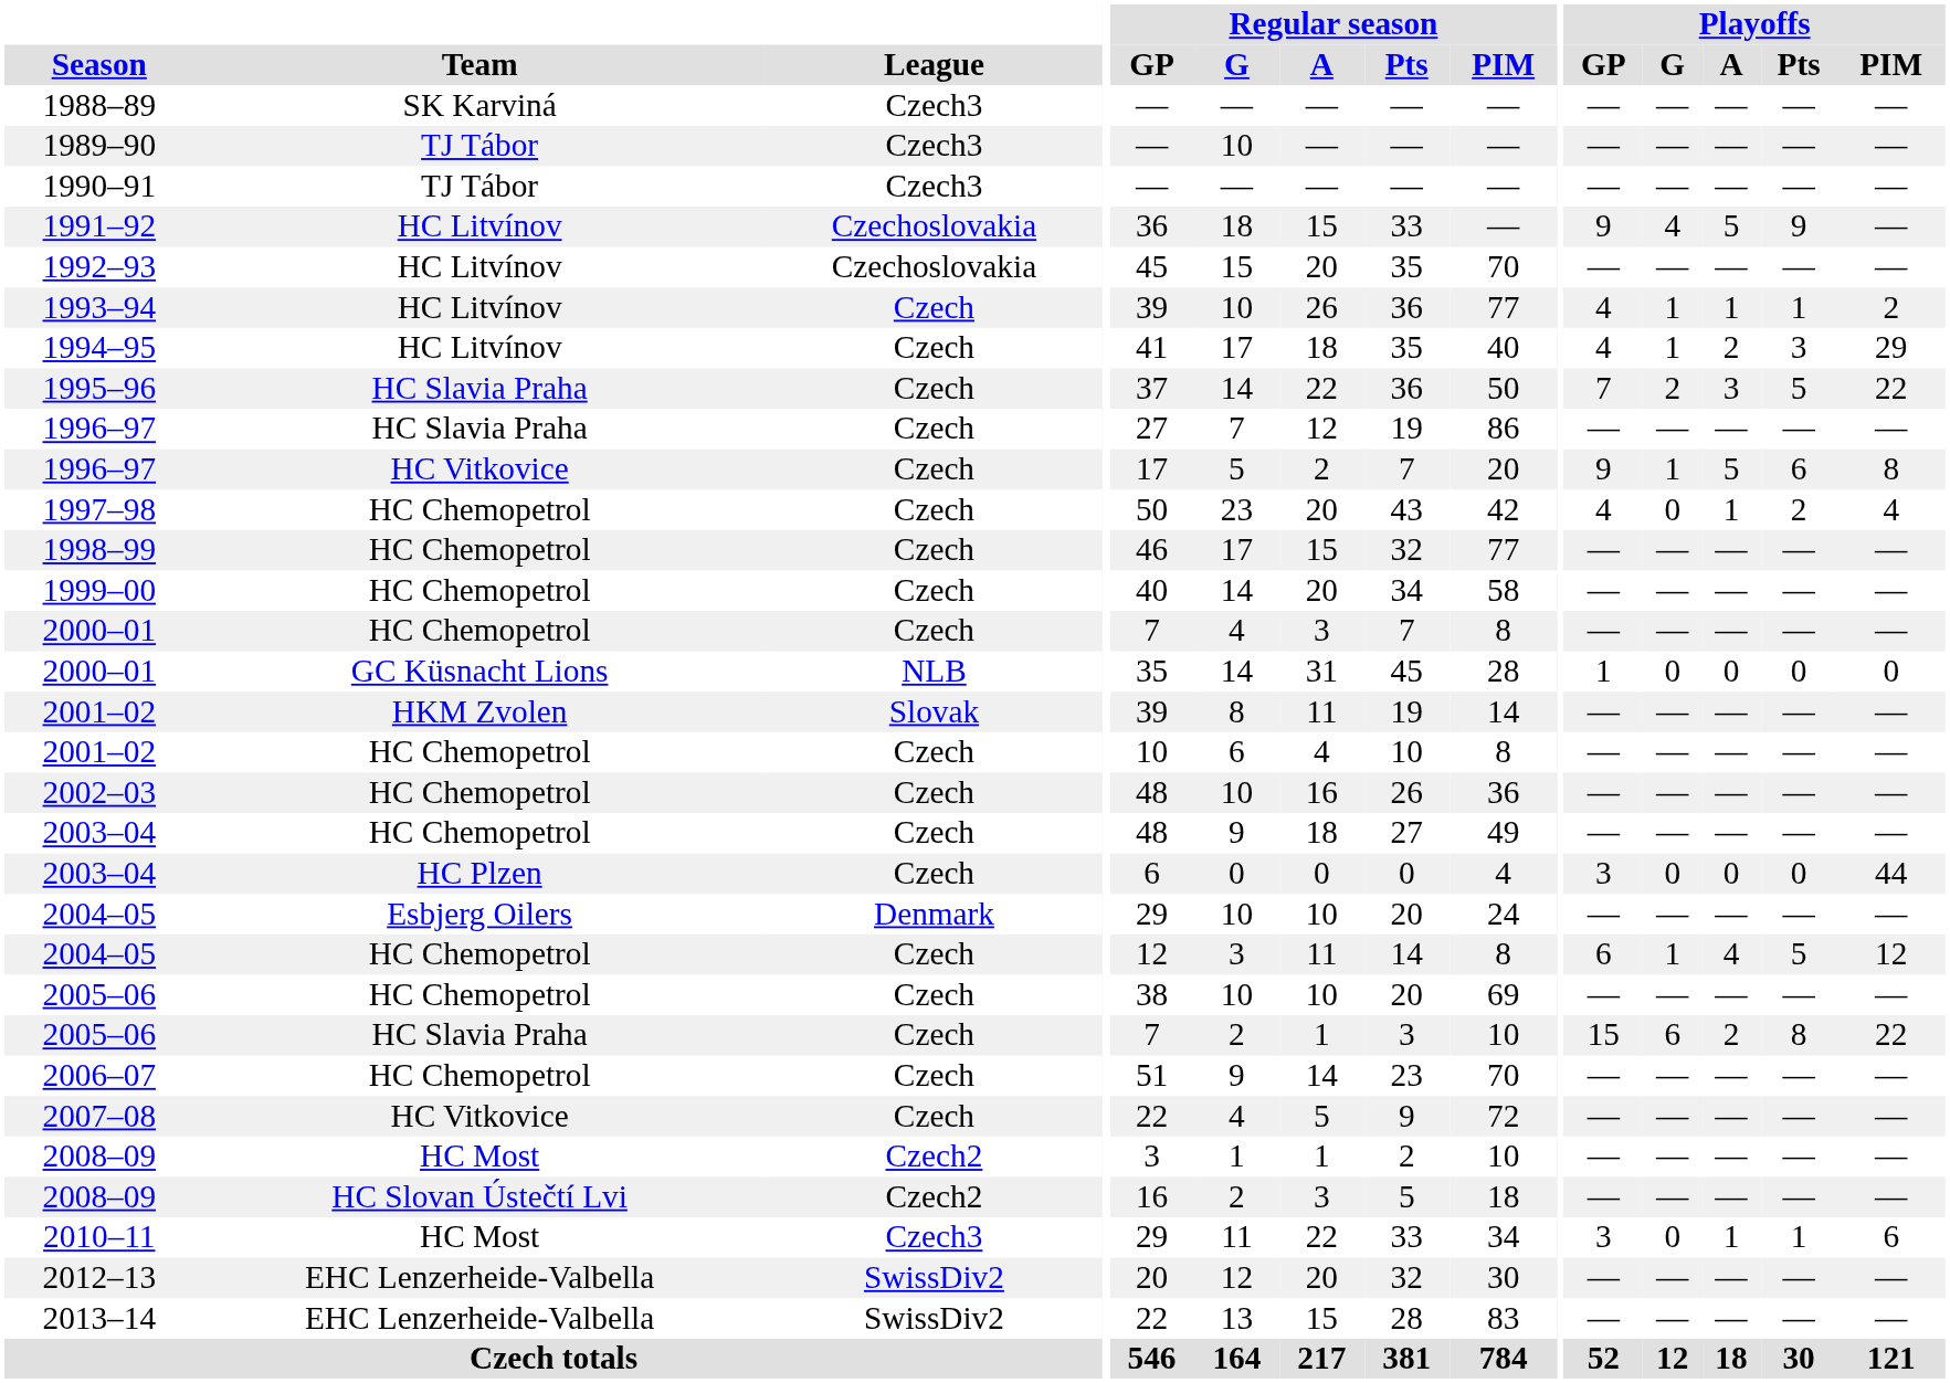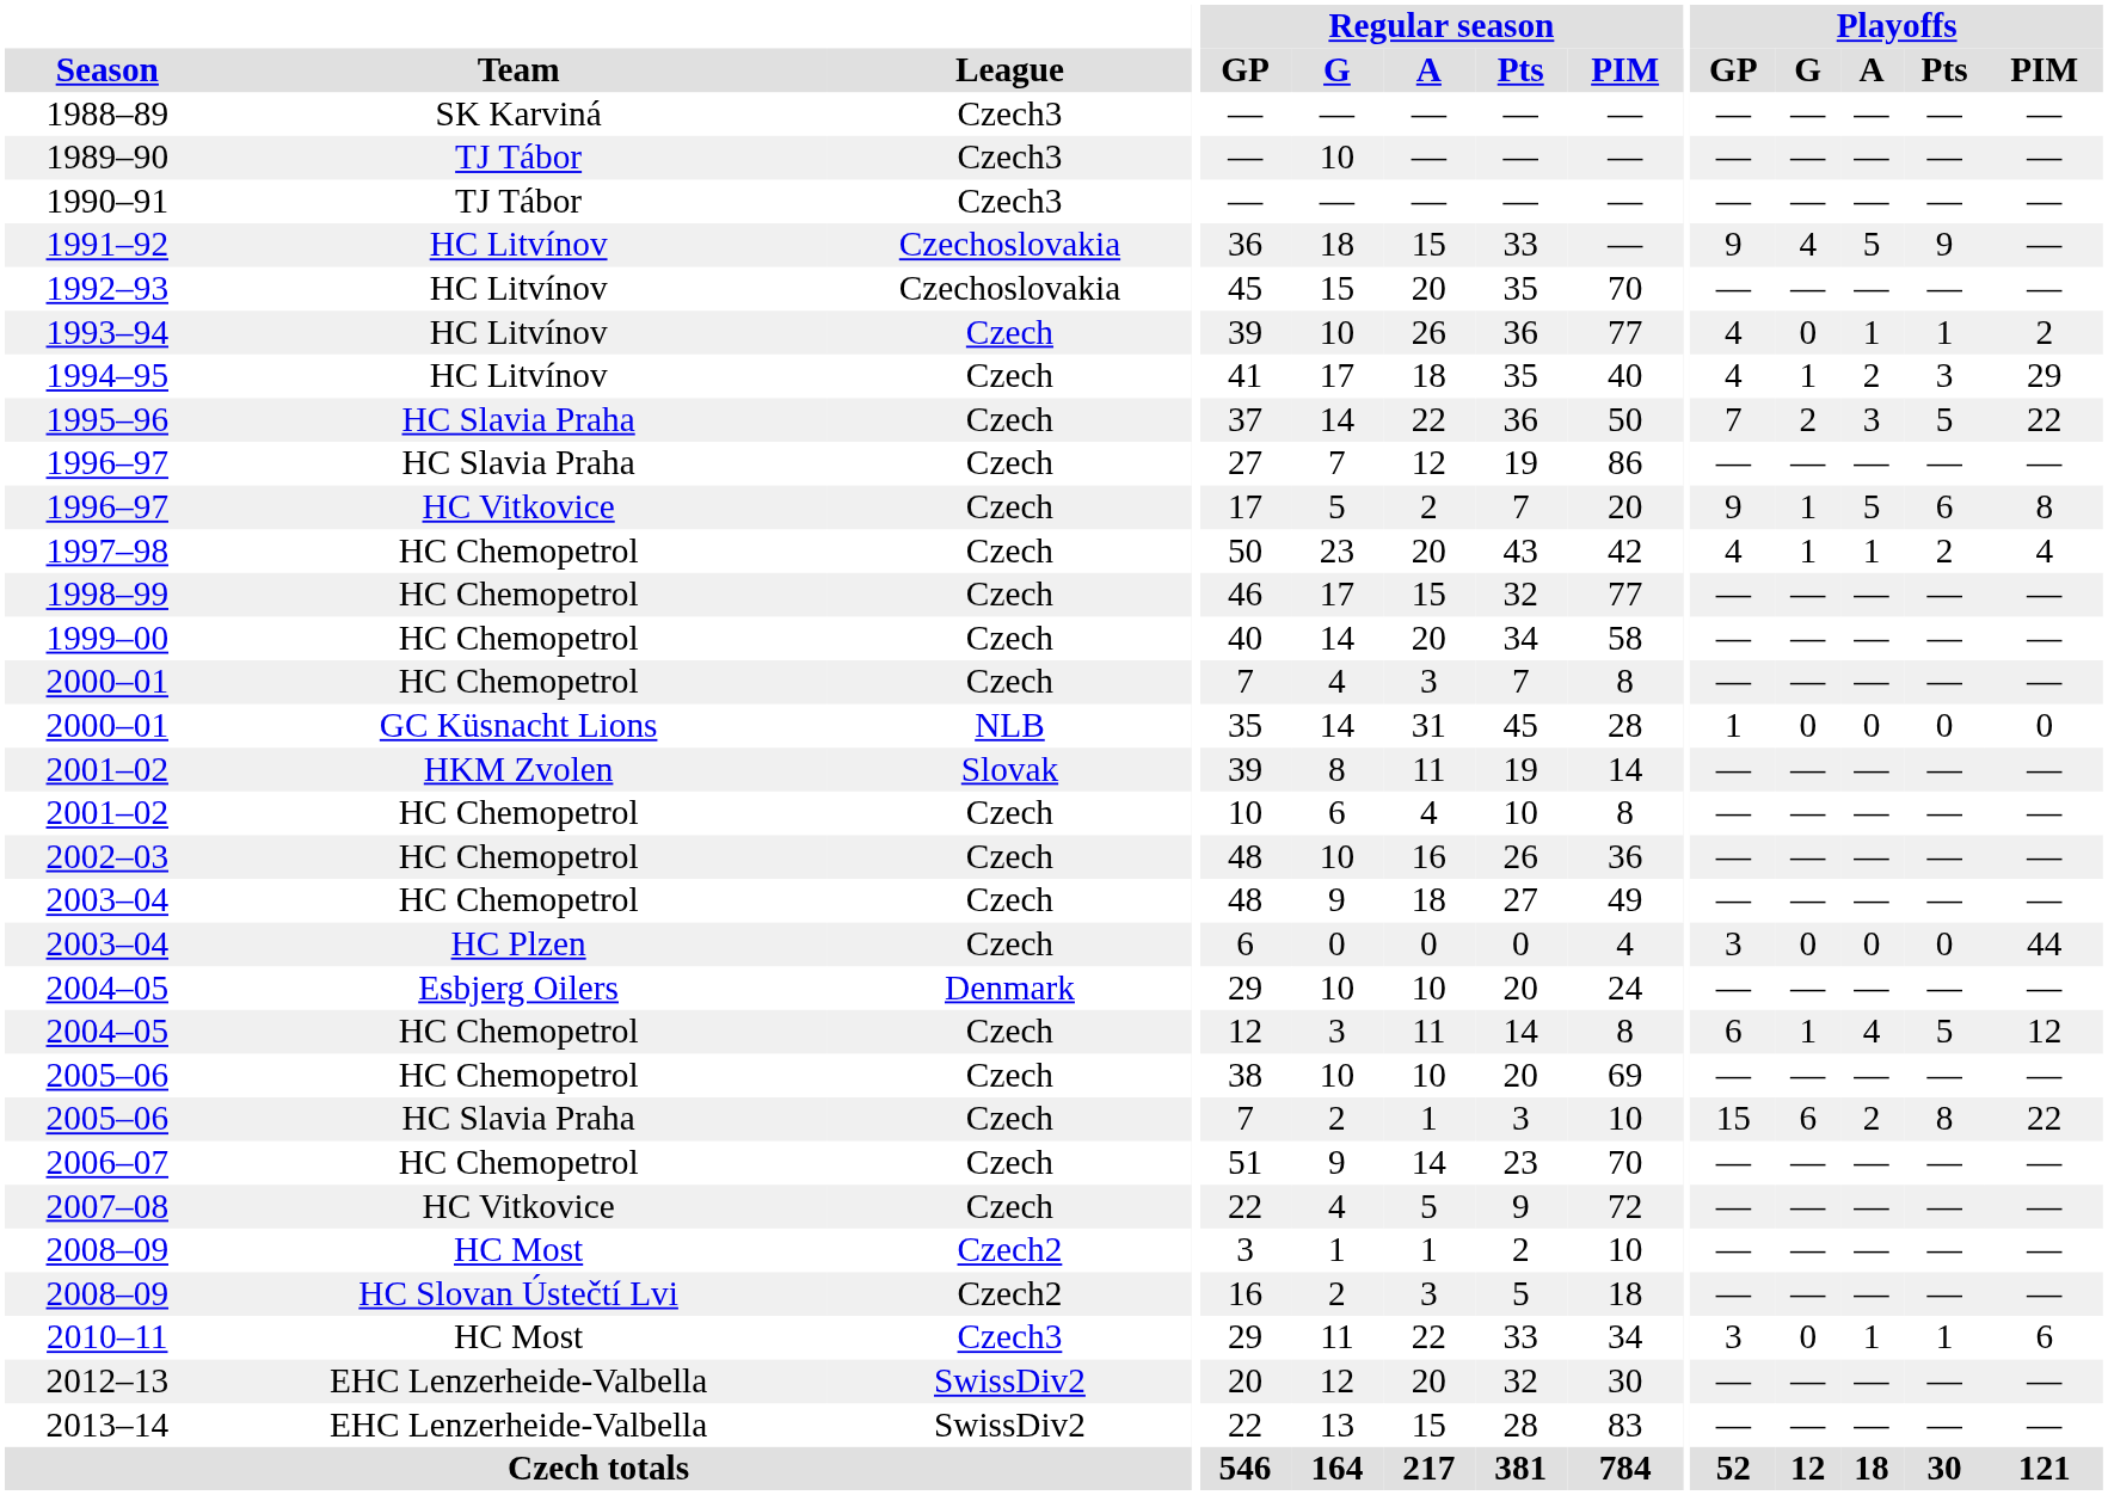1993–94 | Playoffs / G: 1 -> 0
1997–98 | Playoffs / G: 0 -> 1
